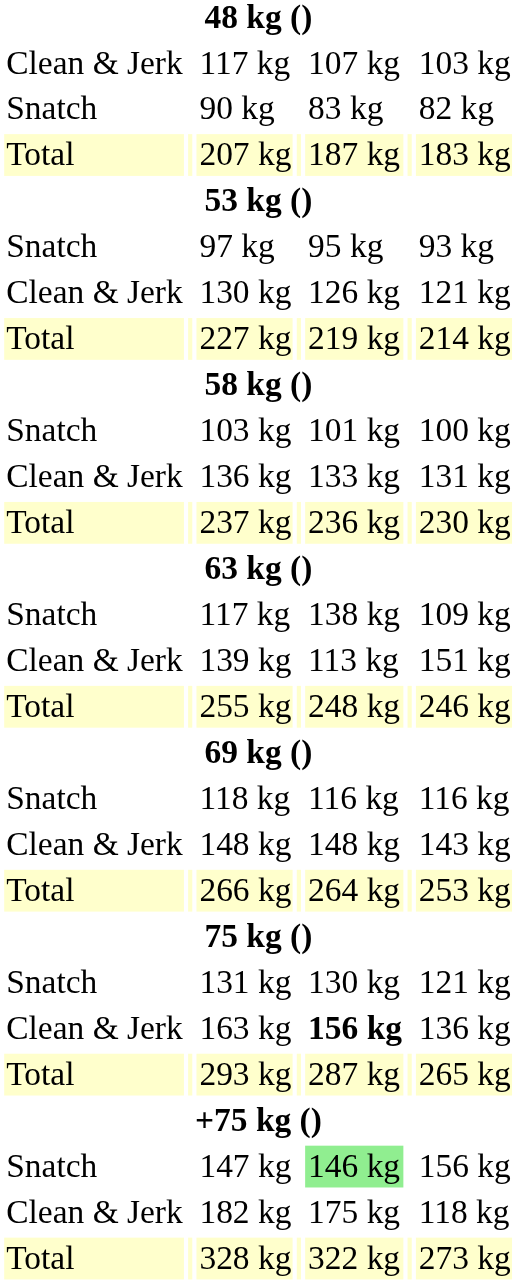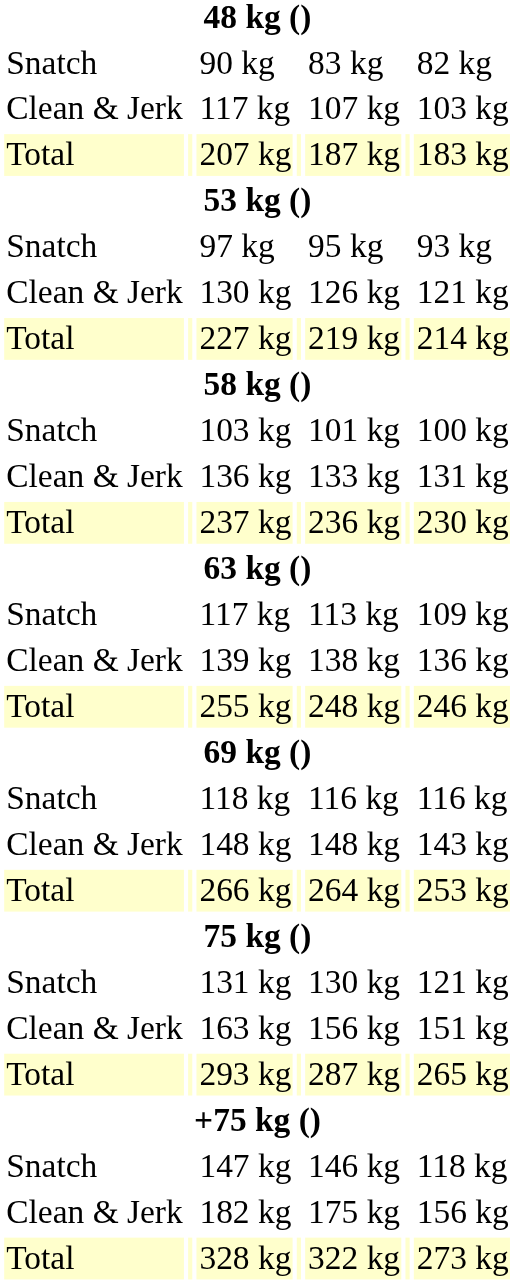rows swapped: 90 kg <-> Clean & Jerk / 117 kg
Snatch / 117 kg | column 5: 138 kg -> 113 kg
139 kg | column 5: 113 kg -> 138 kg
139 kg | column 7: 151 kg -> 136 kg
163 kg | column 5: bold -> normal
163 kg | column 7: 136 kg -> 151 kg
147 kg | column 5: lightgreen background -> no background
147 kg | column 7: 156 kg -> 118 kg
182 kg | column 7: 118 kg -> 156 kg
